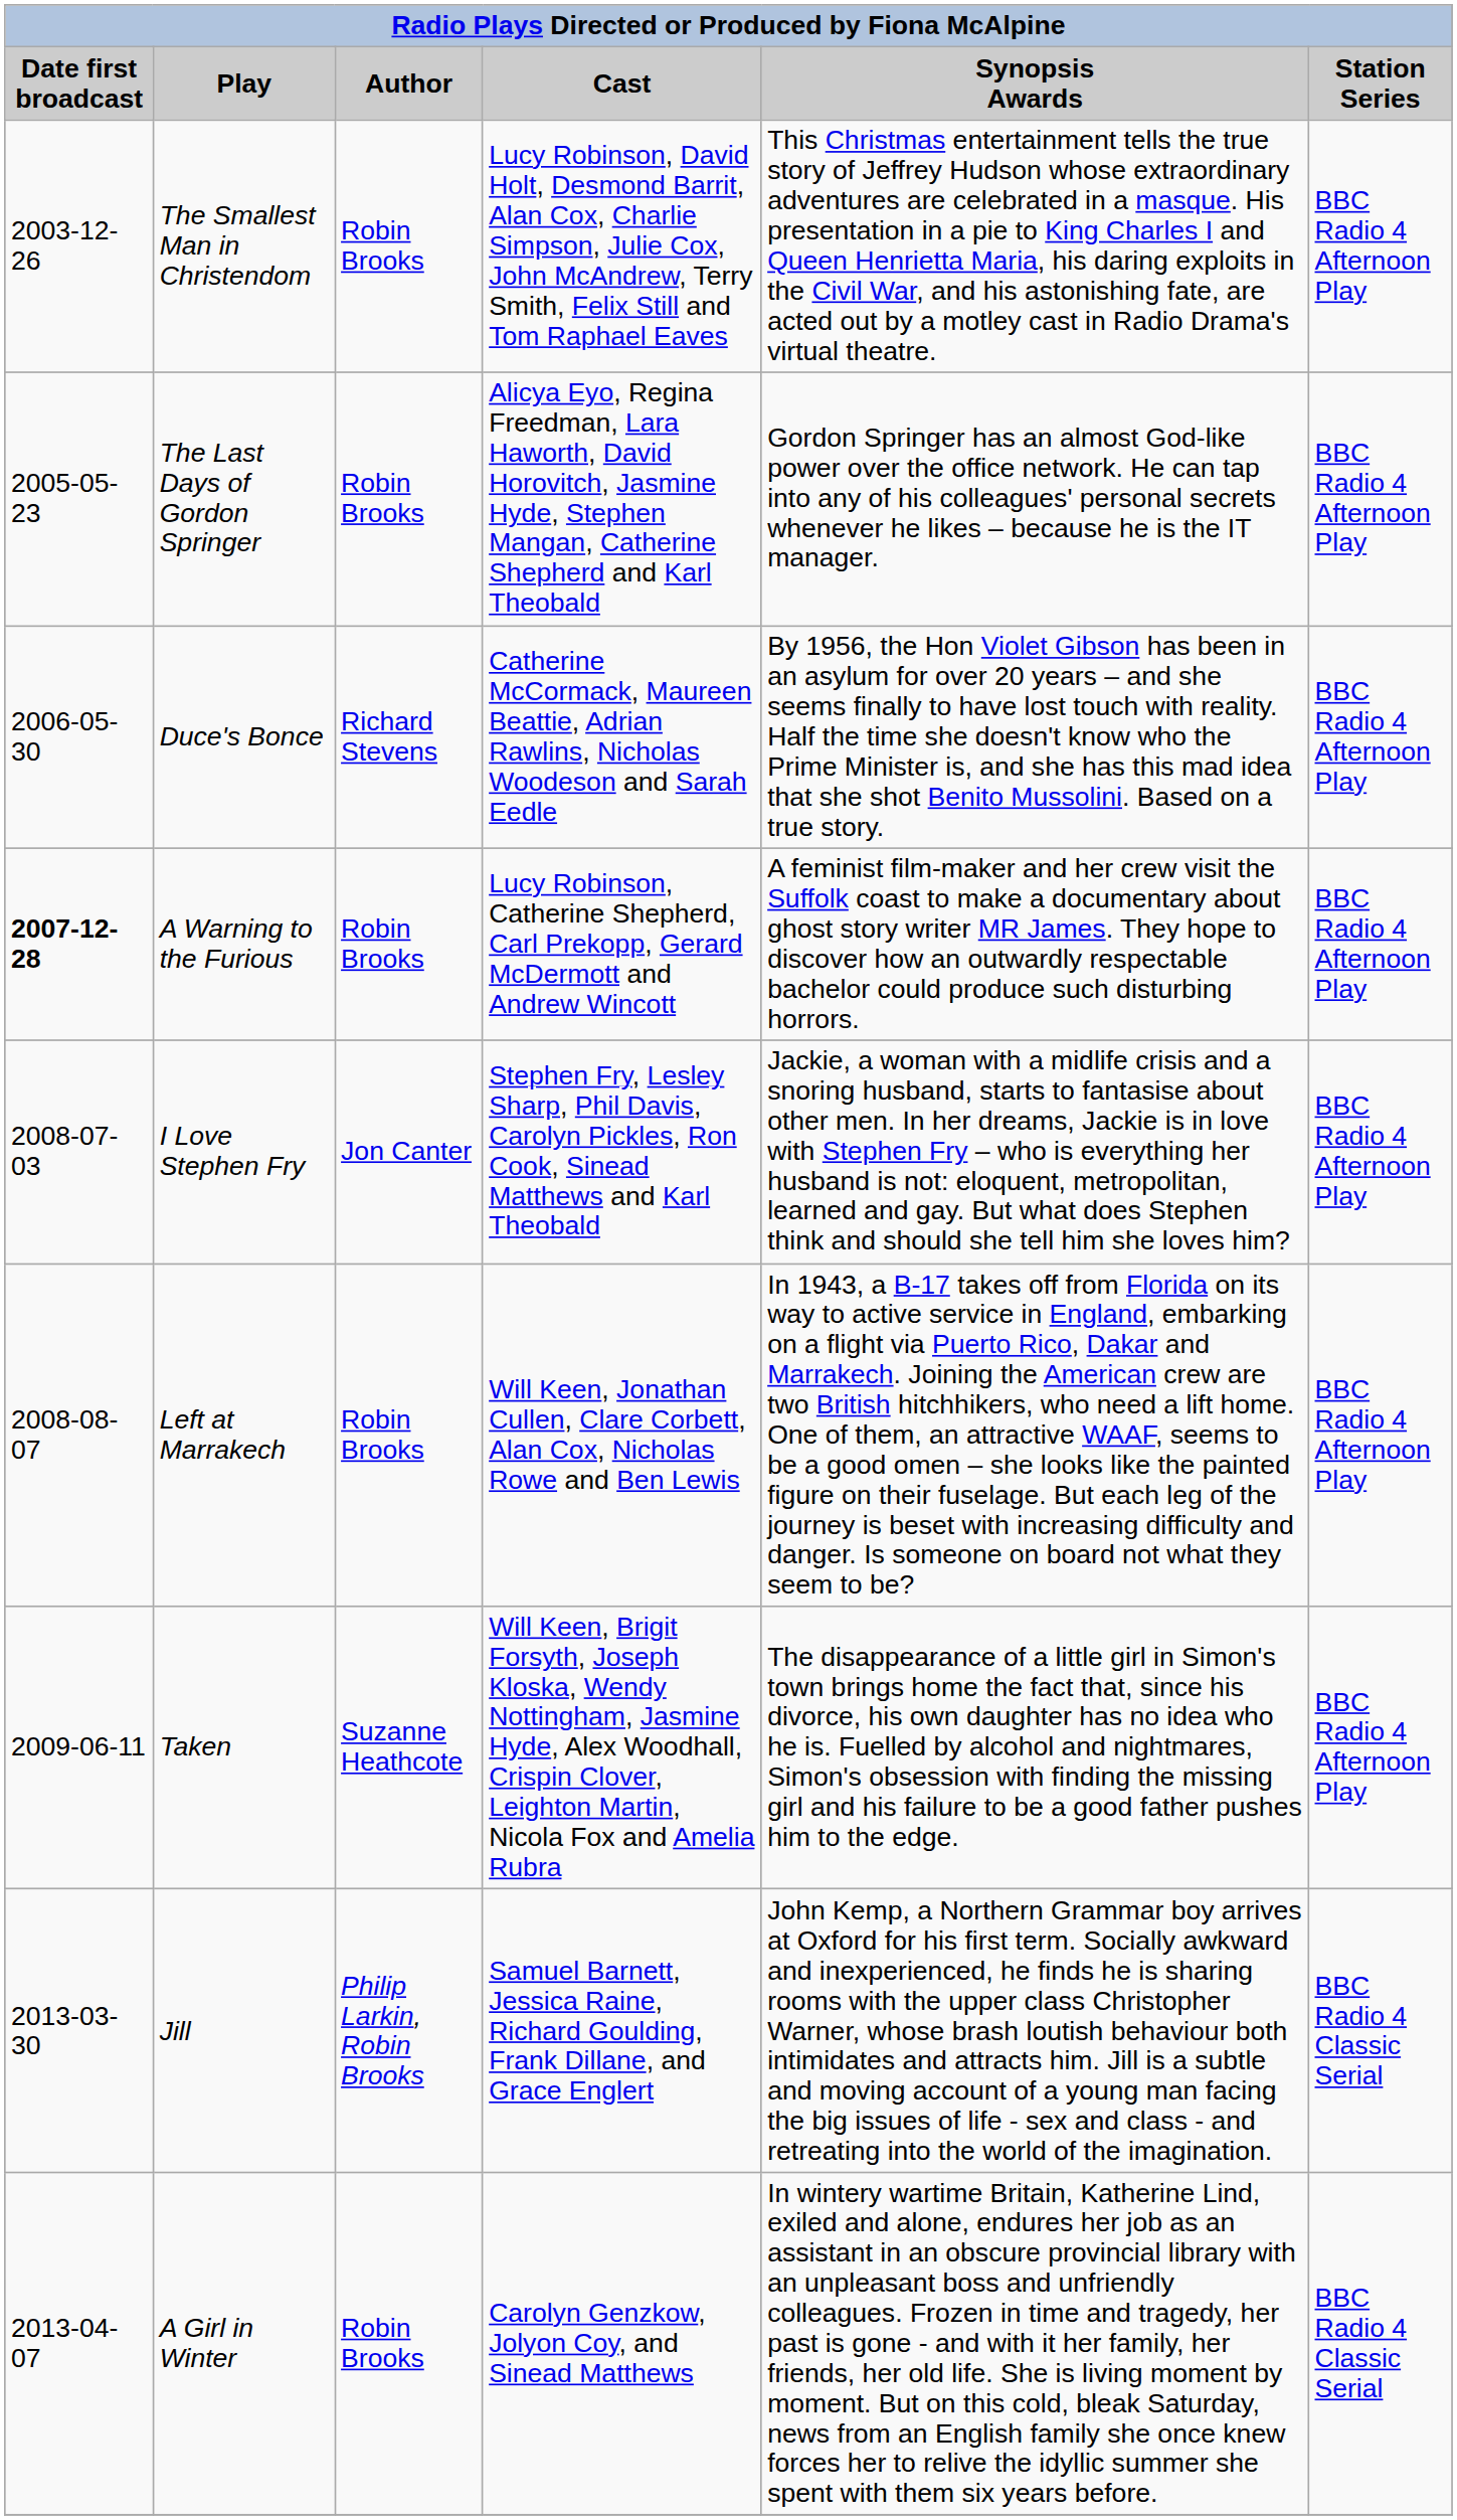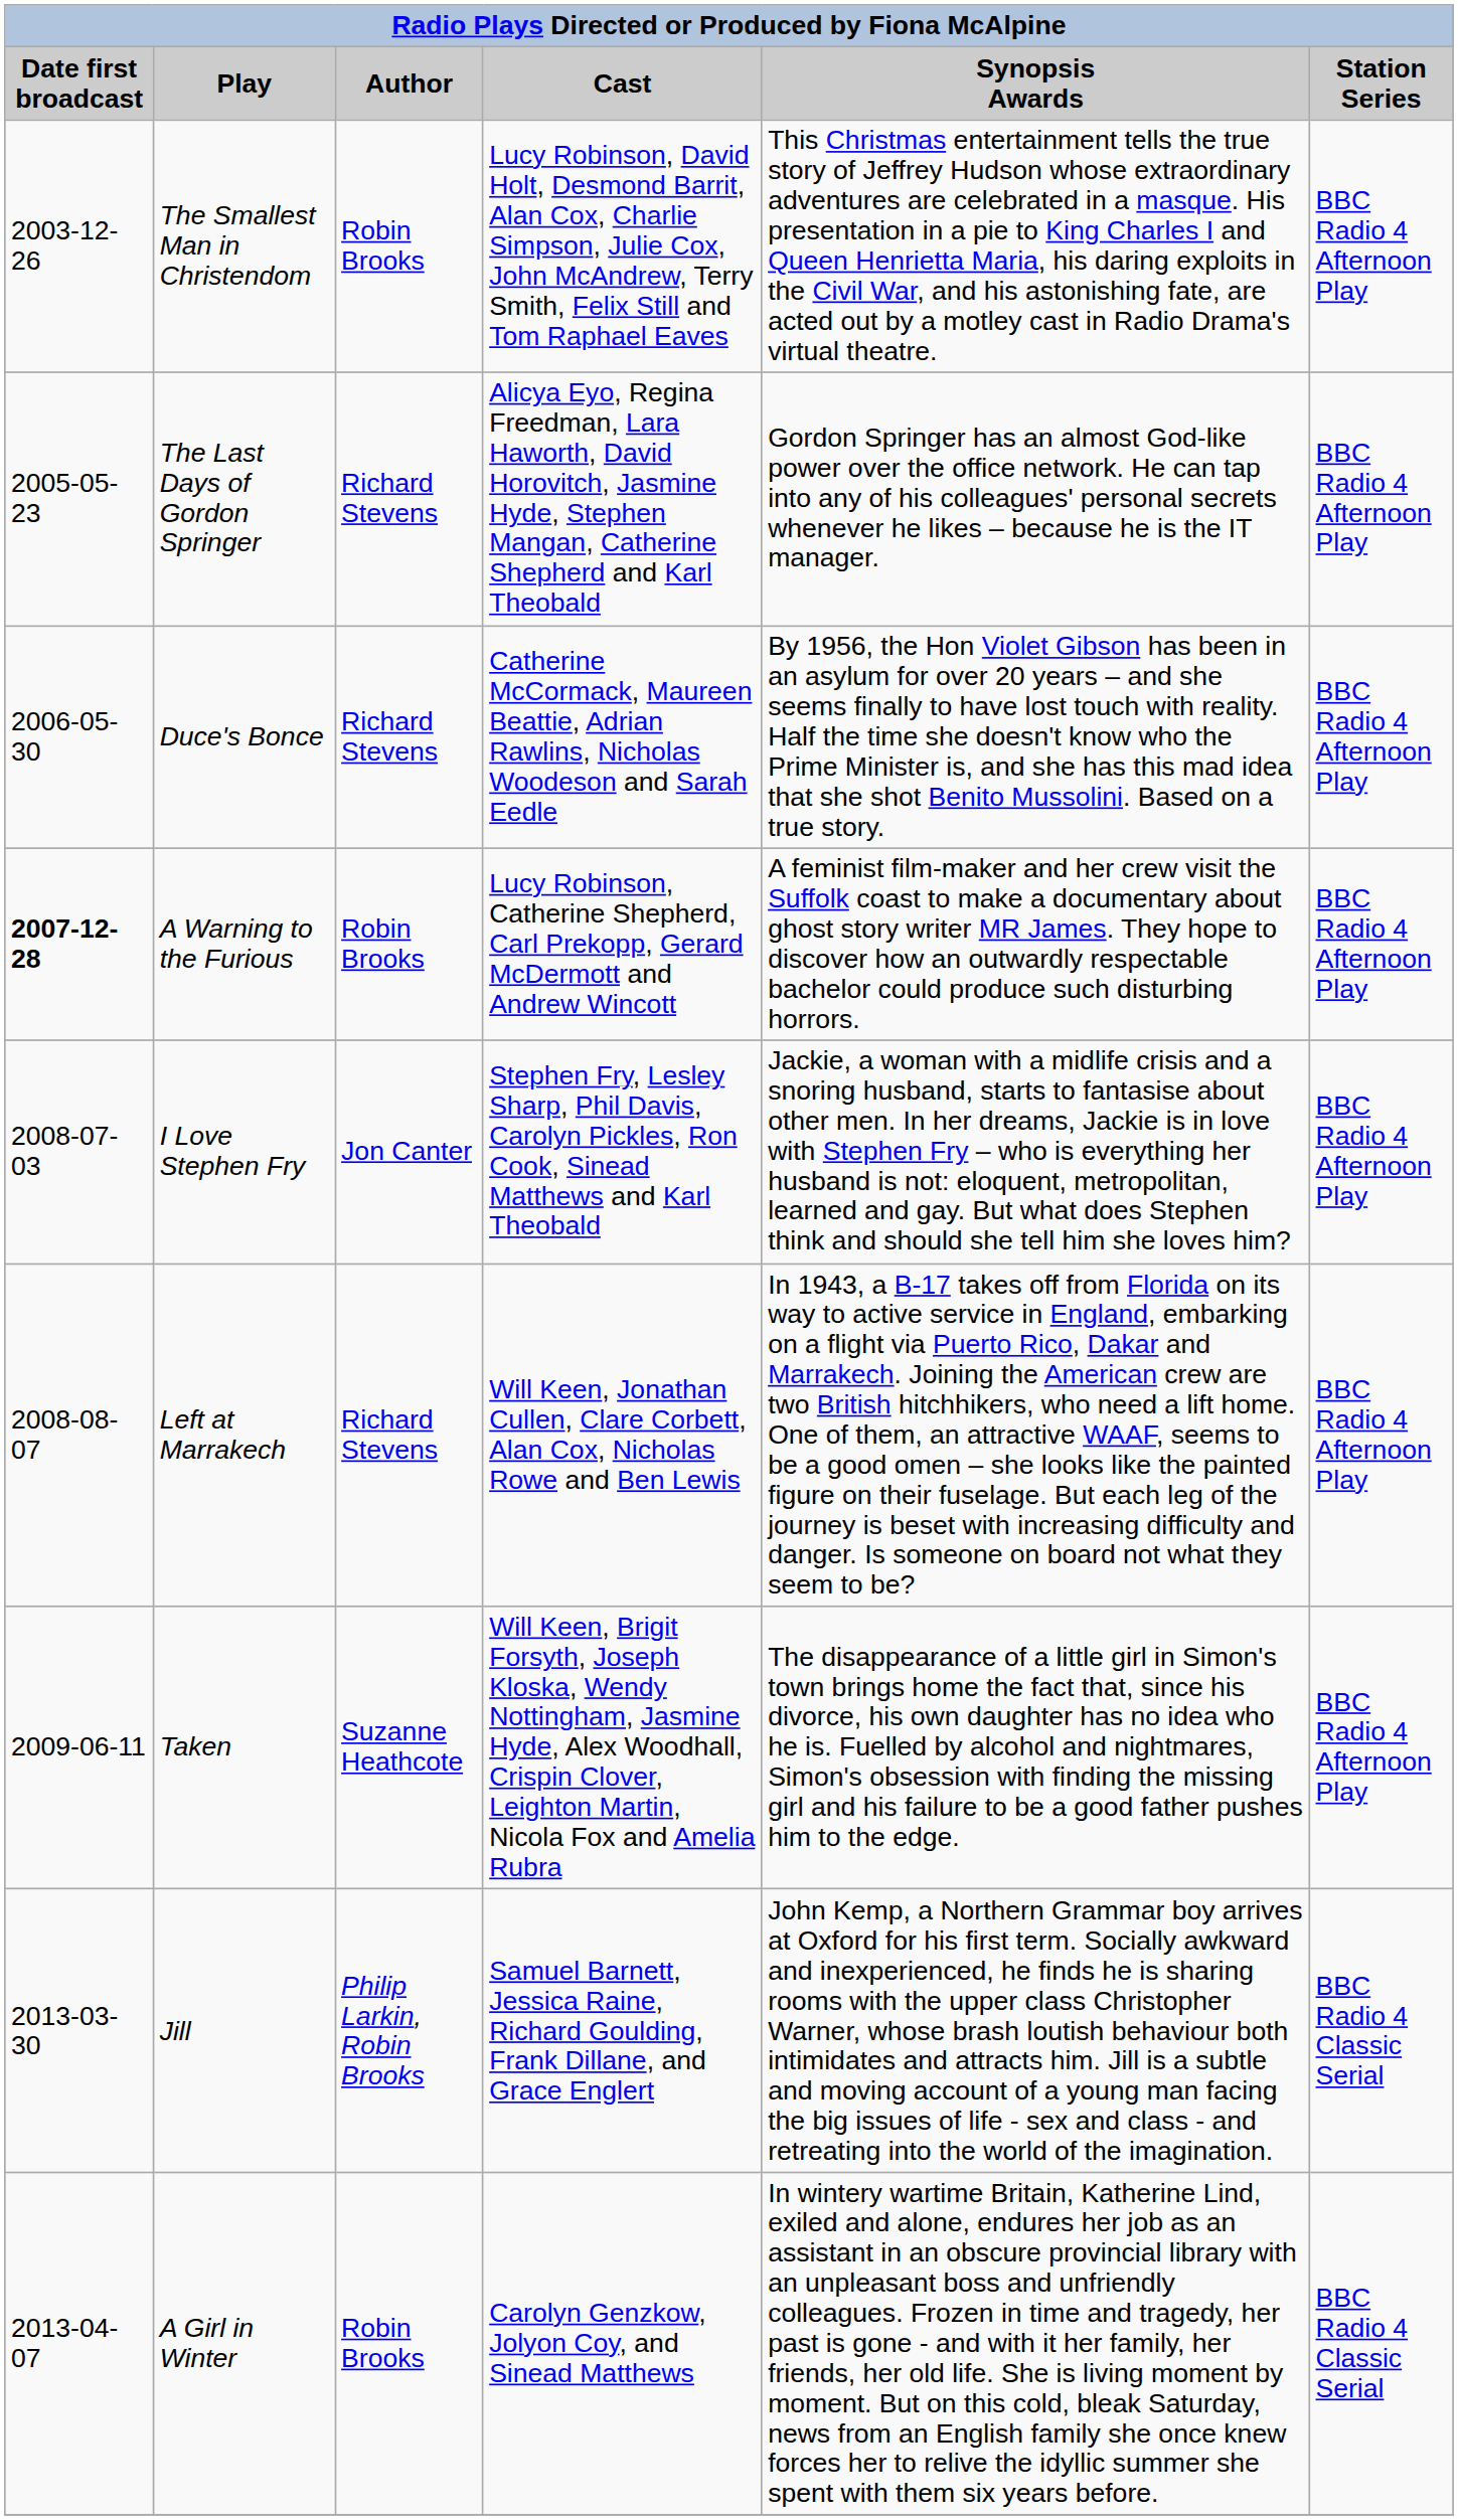The Last Days of Gordon Springer | Author: Robin Brooks -> Richard Stevens
Left at Marrakech | Author: Robin Brooks -> Richard Stevens
